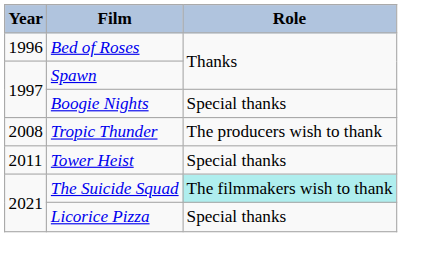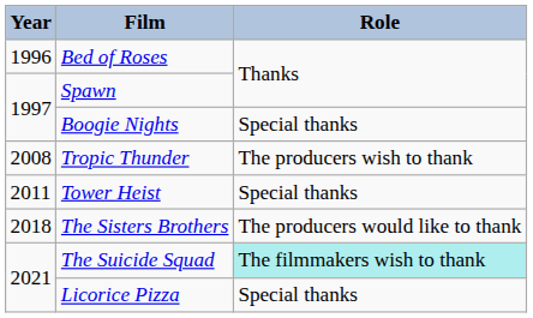+ row: 2018 | The Sisters Brothers | The producers would like to thank
